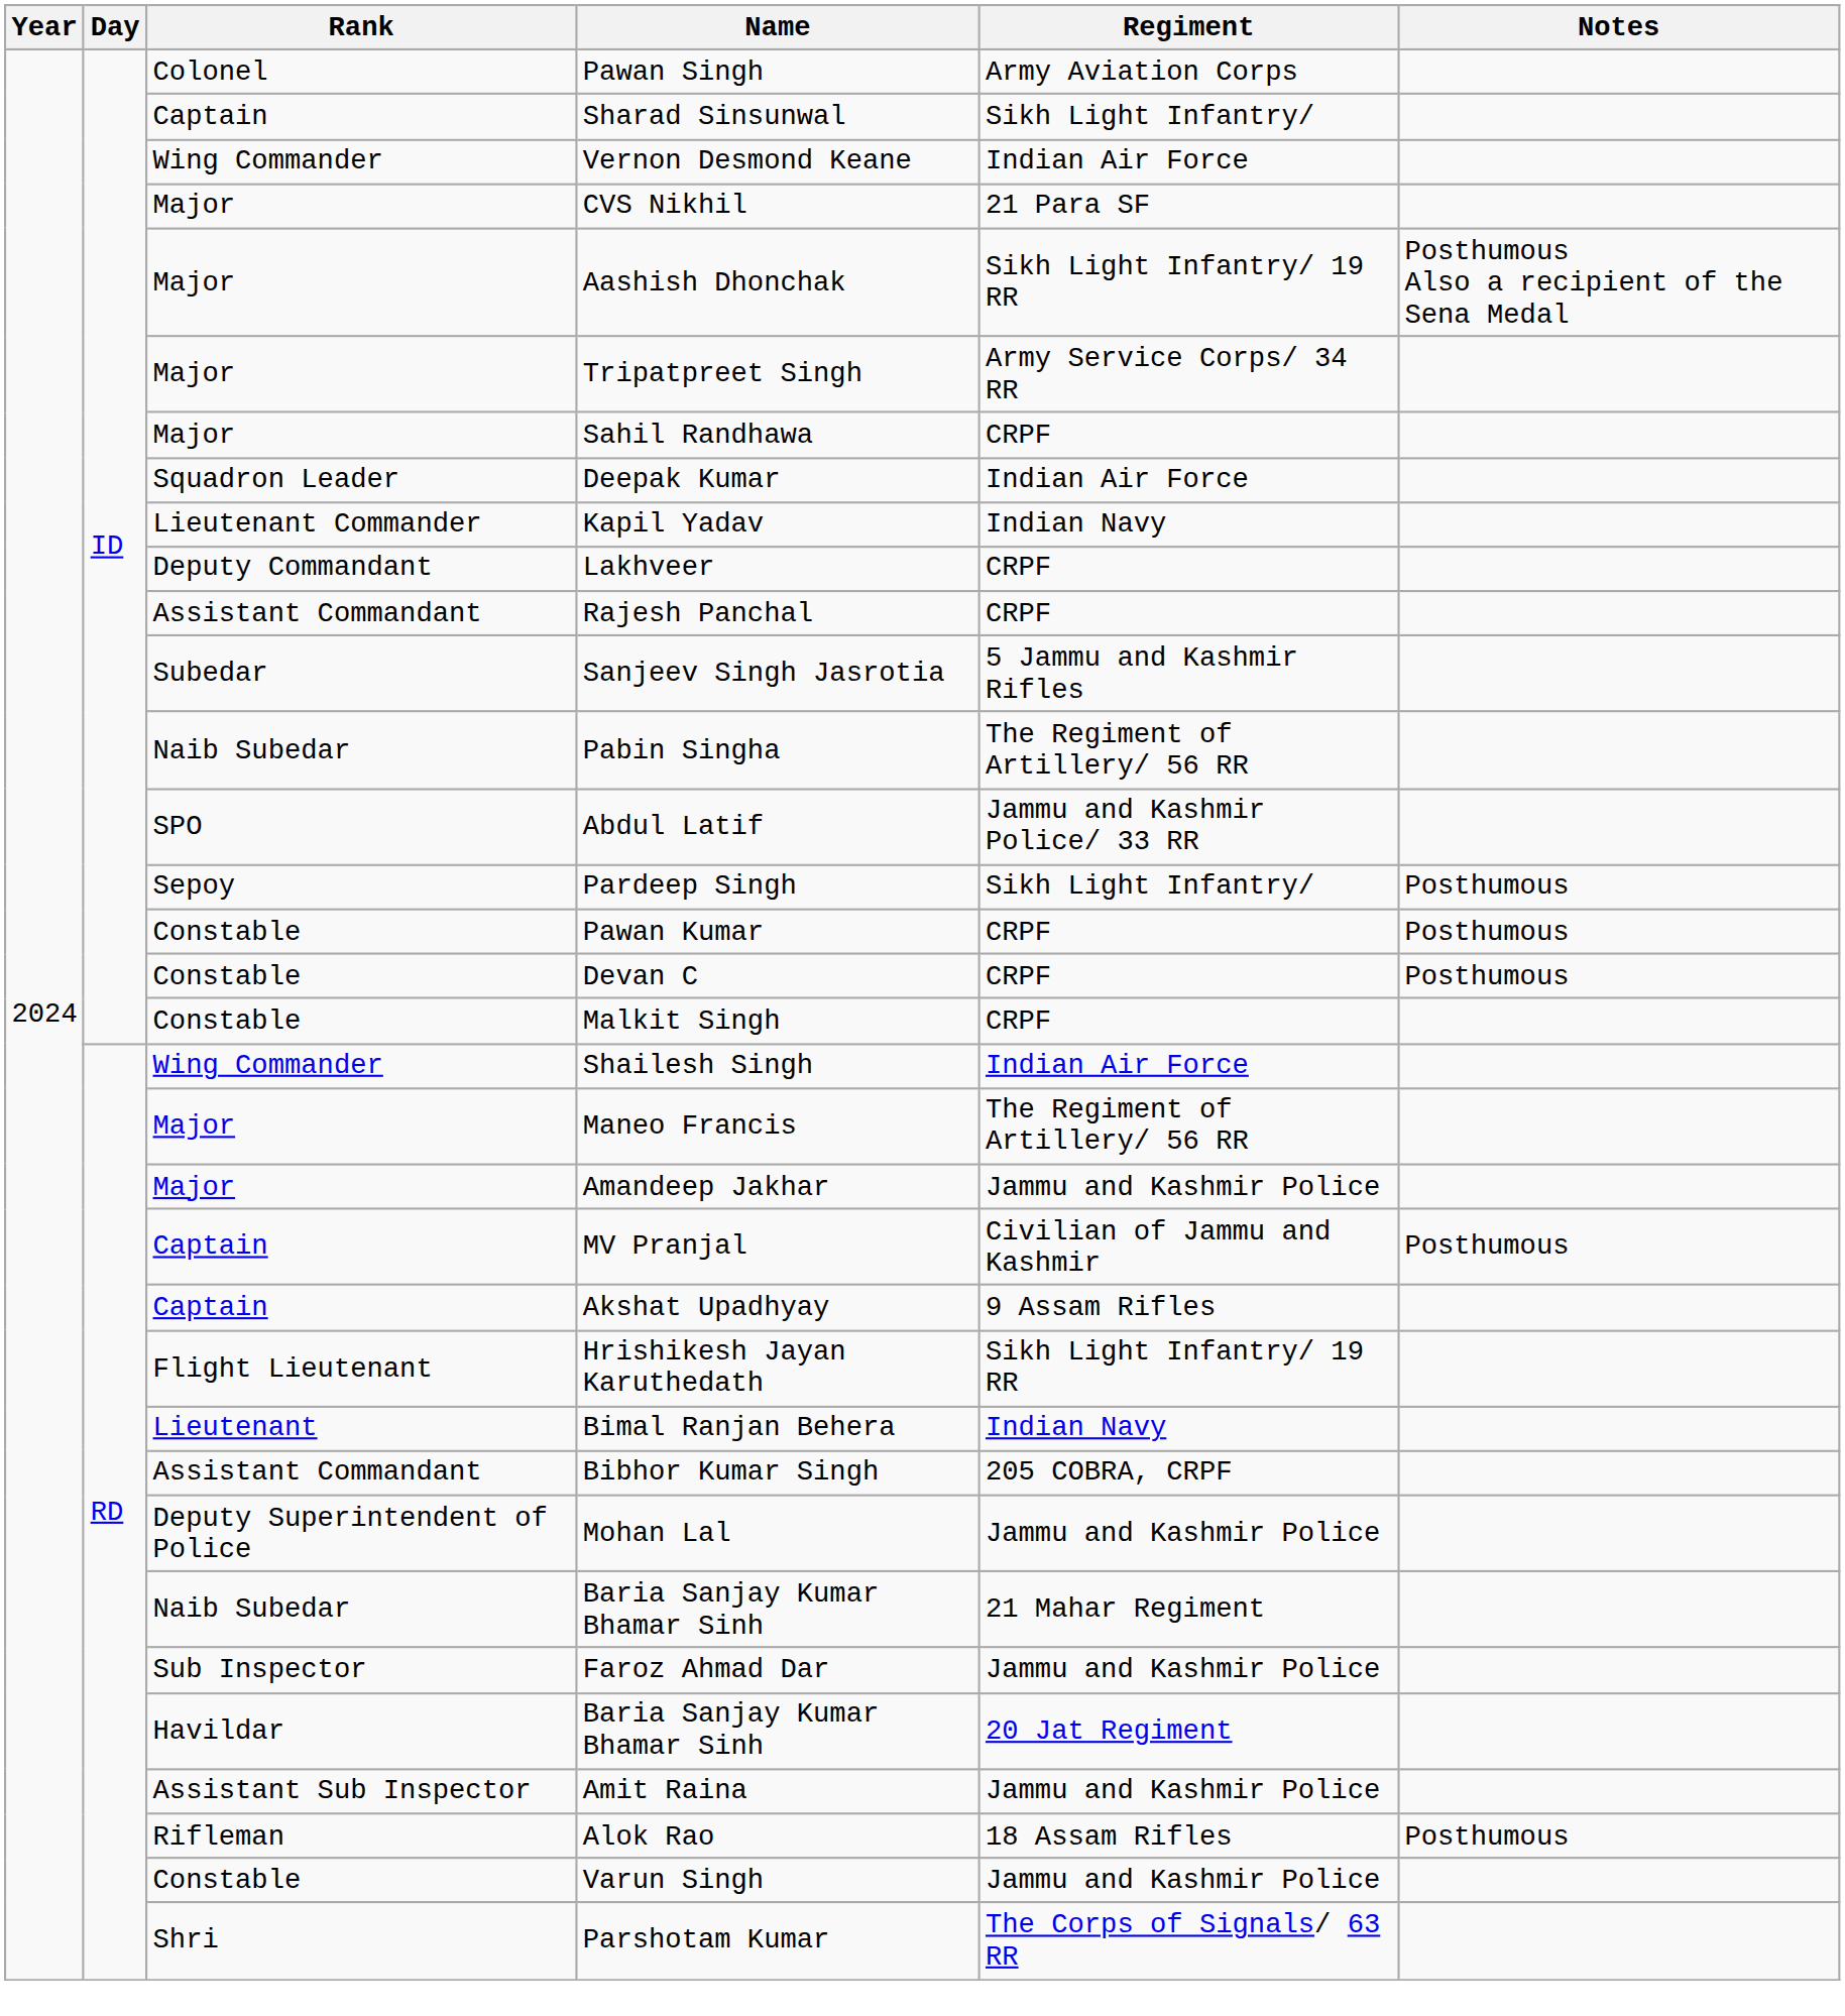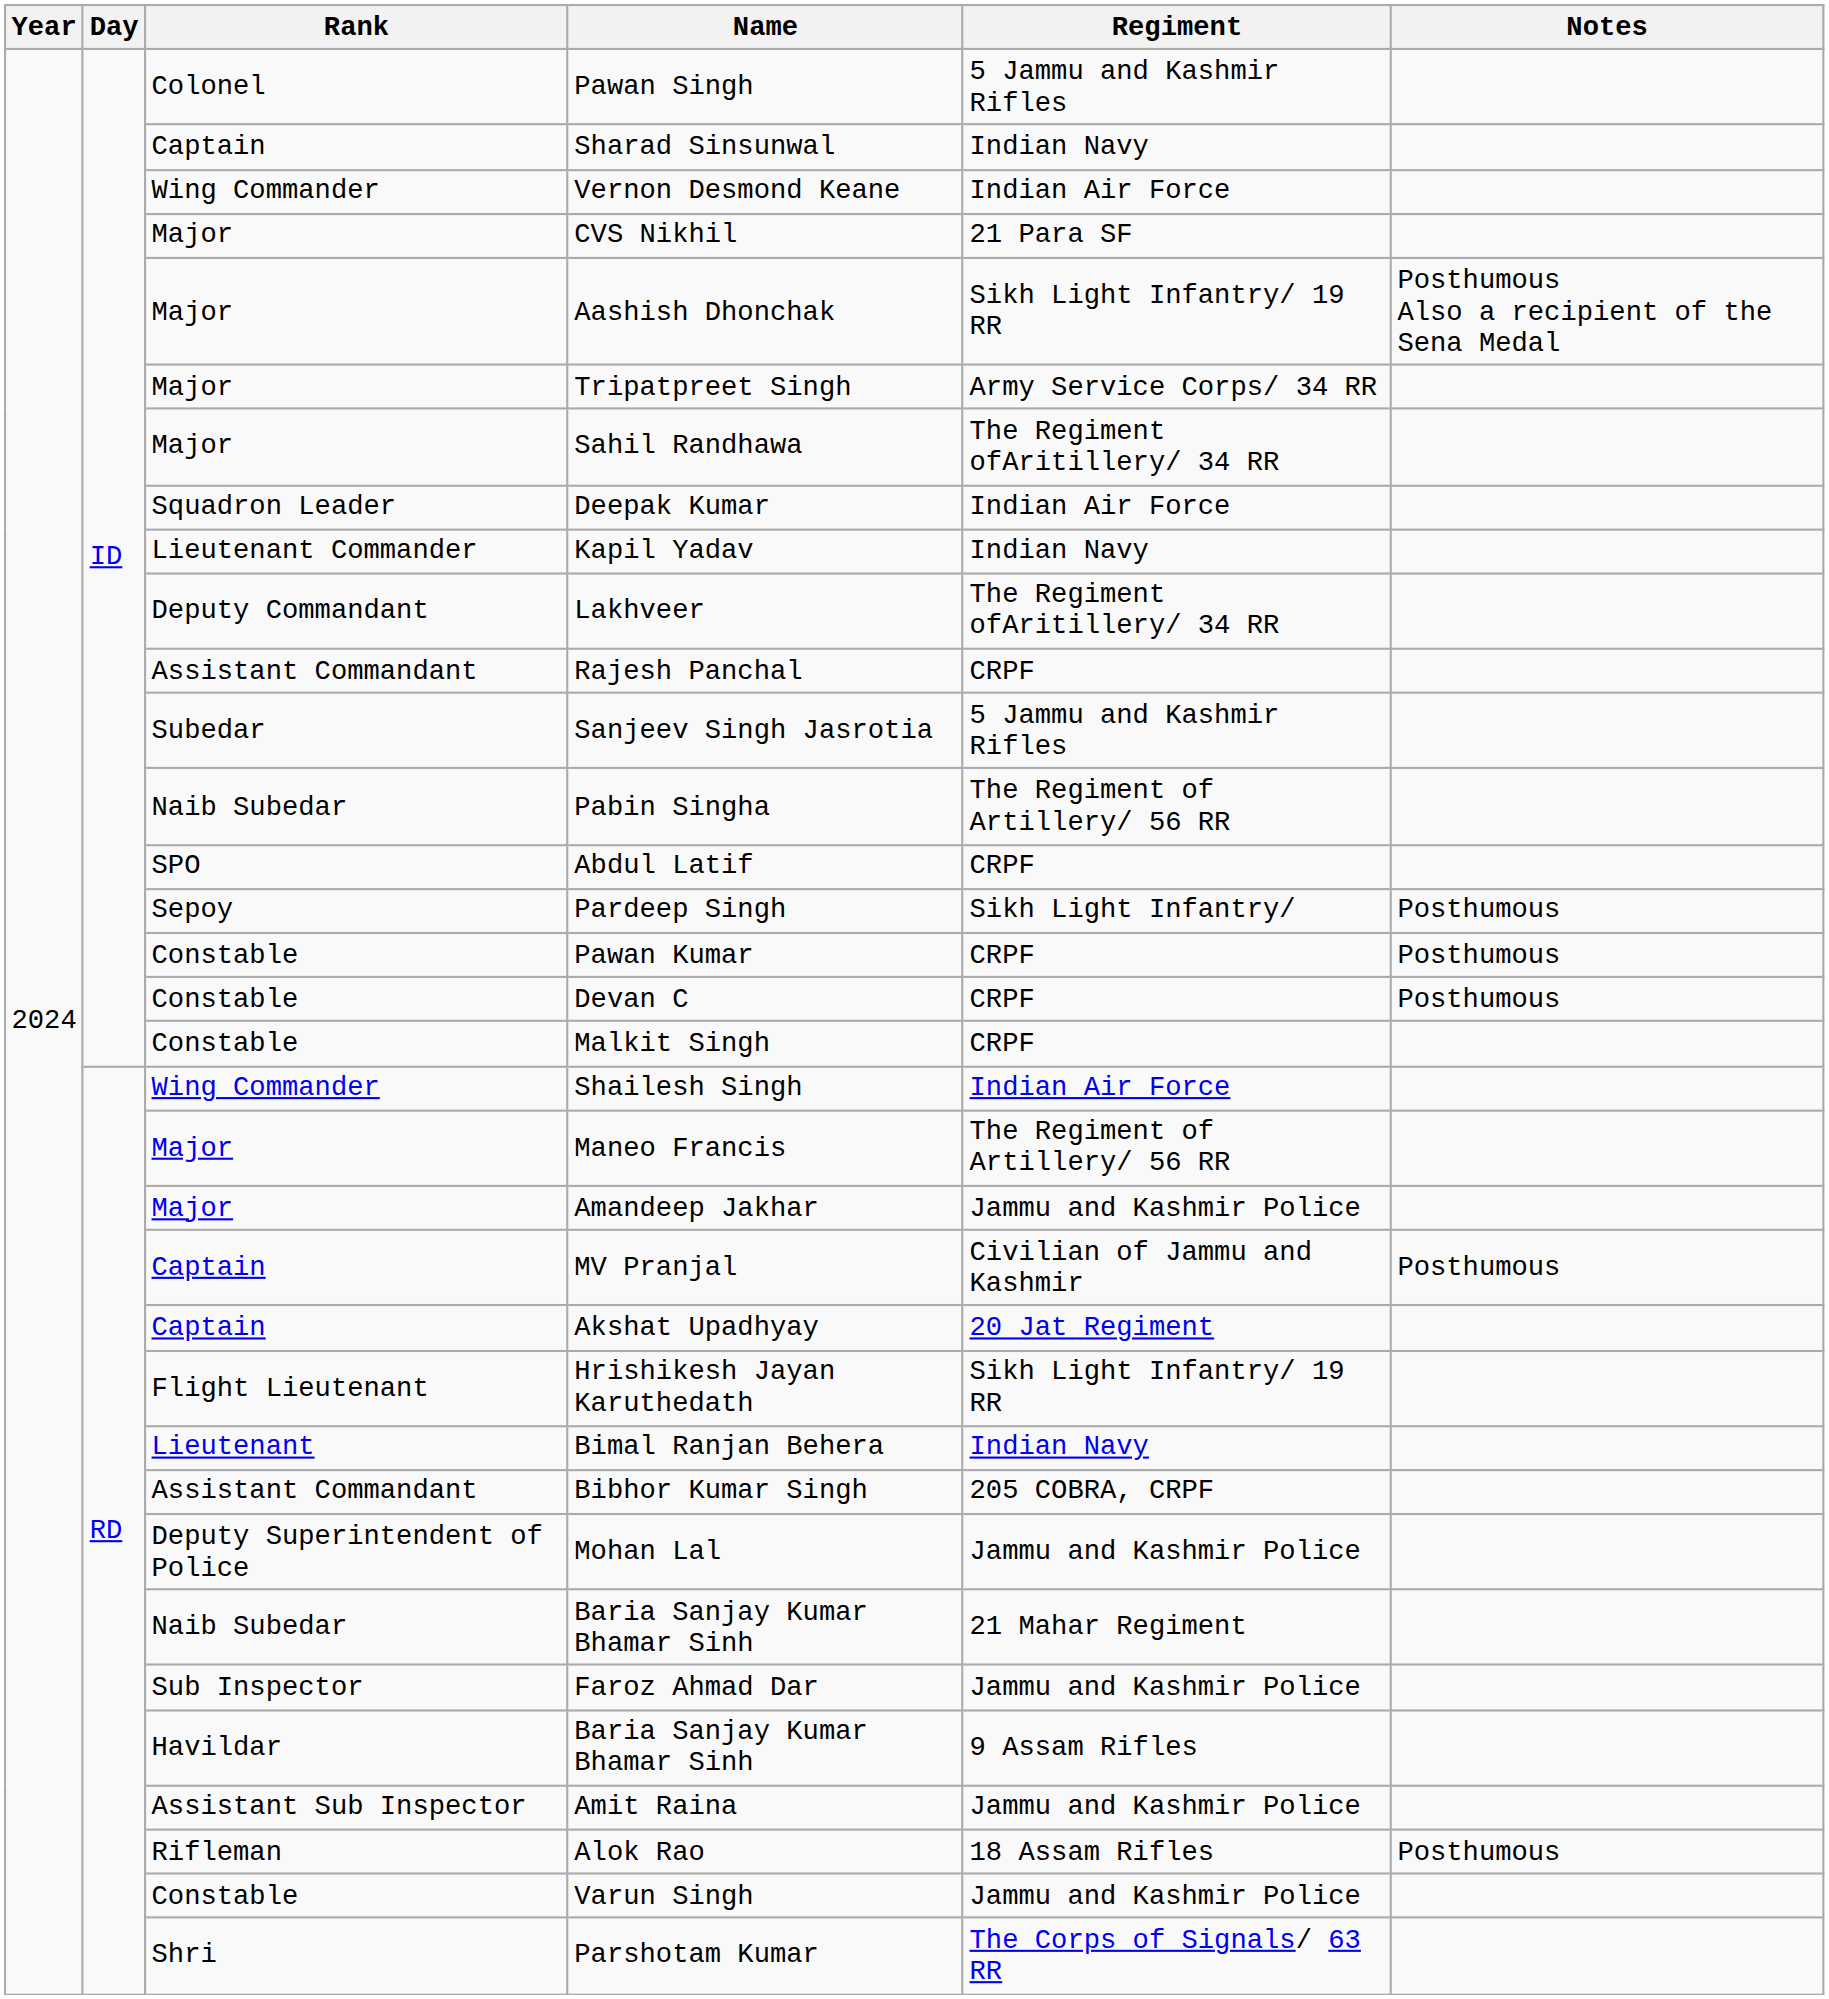Pawan Singh | Regiment: Army Aviation Corps -> 5 Jammu and Kashmir Rifles
Sharad Sinsunwal | Regiment: Sikh Light Infantry/ -> Indian Navy
Sahil Randhawa | Regiment: CRPF -> The Regiment ofAritillery/ 34 RR
Lakhveer | Regiment: CRPF -> The Regiment ofAritillery/ 34 RR
Abdul Latif | Regiment: Jammu and Kashmir Police/ 33 RR -> CRPF
Akshat Upadhyay | Regiment: 9 Assam Rifles -> 20 Jat Regiment
Havildar / Baria Sanjay Kumar Bhamar Sinh | Regiment: 20 Jat Regiment -> 9 Assam Rifles
